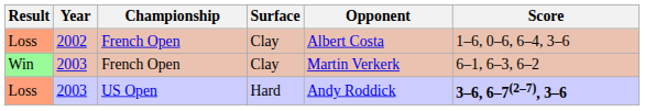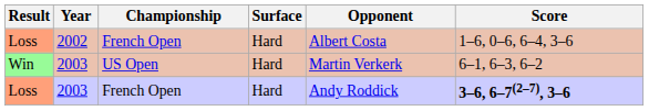Loss / 2002 | Surface: Clay -> Hard
Win | Championship: French Open -> US Open
Win | Surface: Clay -> Hard
Loss / 2003 | Championship: US Open -> French Open
